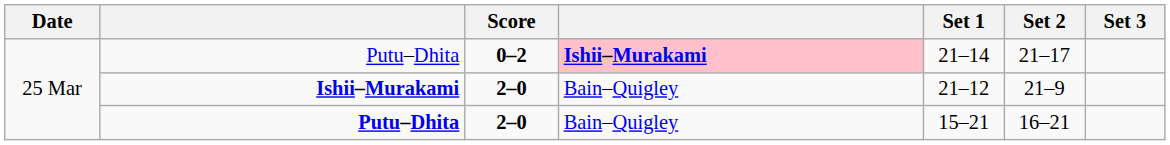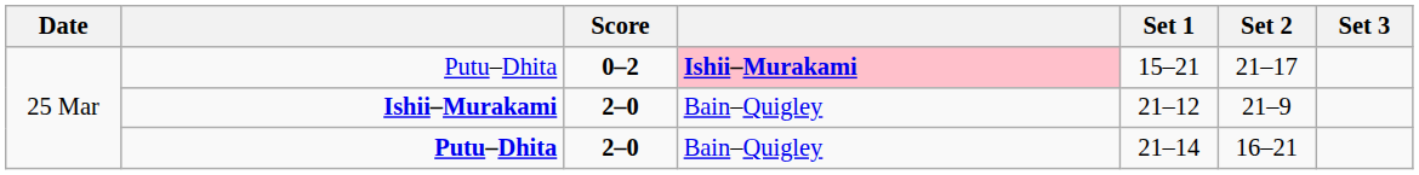Putu–Dhita / 0–2 | Set 1: 21–14 -> 15–21
Putu–Dhita / 2–0 | Set 1: 15–21 -> 21–14
